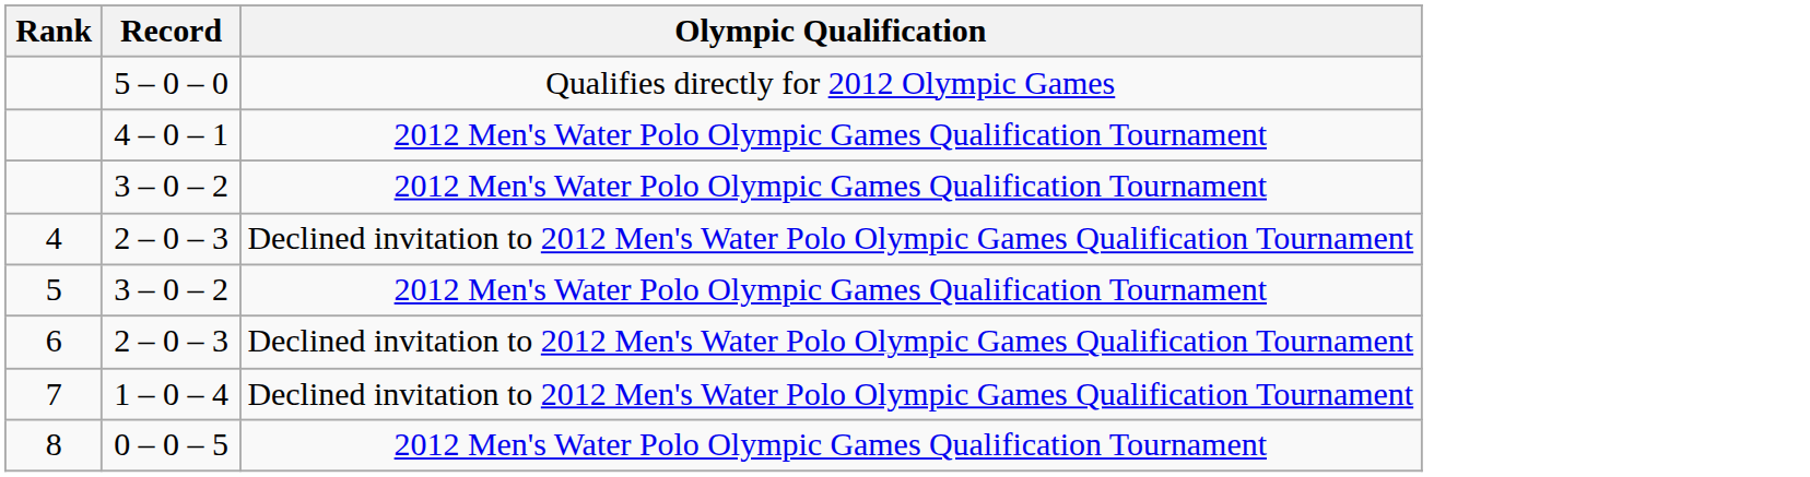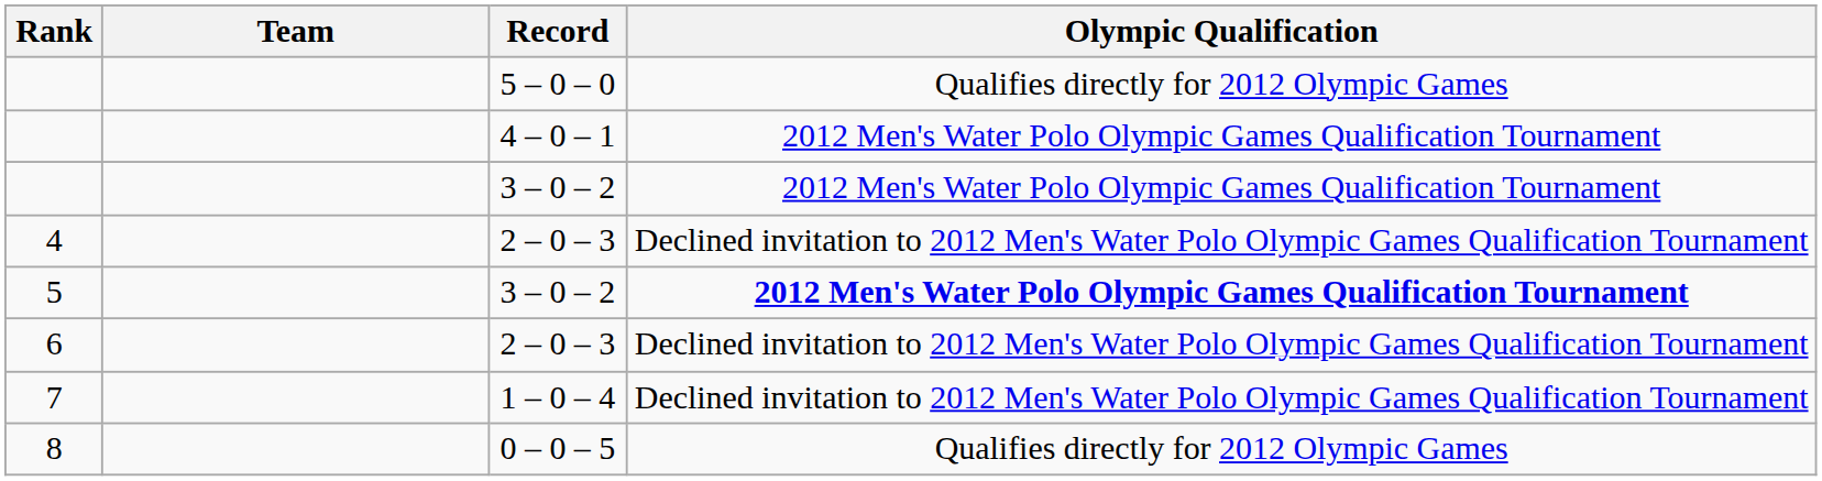+ column: Team
5 | Olympic Qualification: normal -> bold
8 | Olympic Qualification: 2012 Men's Water Polo Olympic Games Qualification Tournament -> Qualifies directly for 2012 Olympic Games
